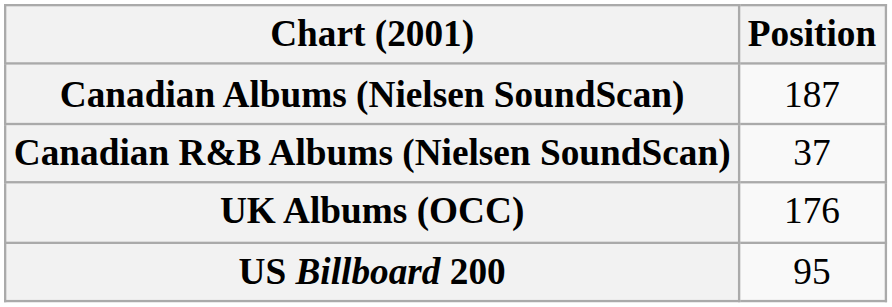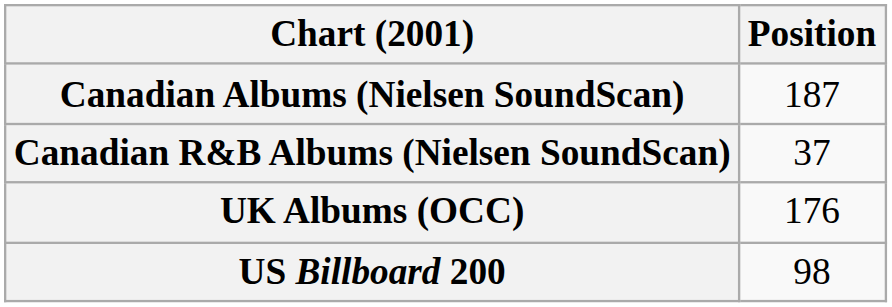US Billboard 200 | Position: 95 -> 98
